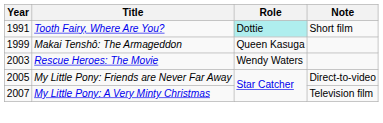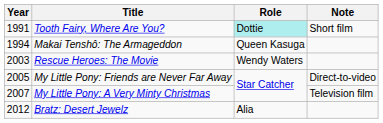Makai Tenshô: The Armageddon | Year: 1999 -> 1994
+ row: 2012 | Bratz: Desert Jewelz | Alia
